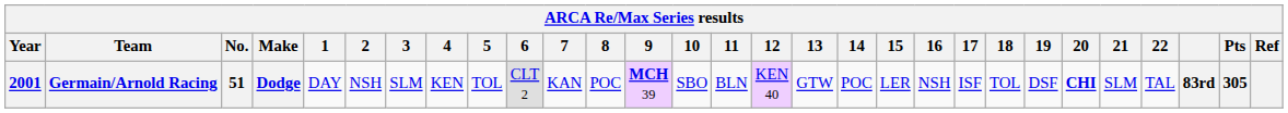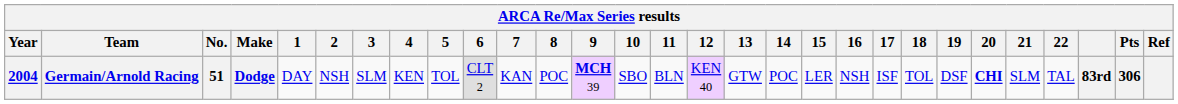Germain/Arnold Racing | Year: 2001 -> 2004
Germain/Arnold Racing | Pts: 305 -> 306
